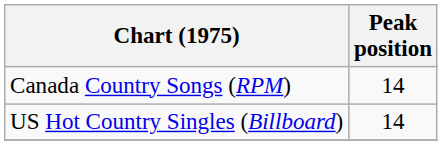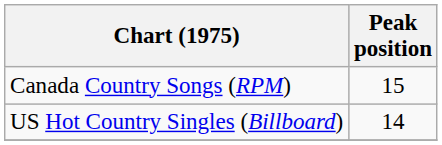Canada Country Songs (RPM) | Peak position: 14 -> 15
